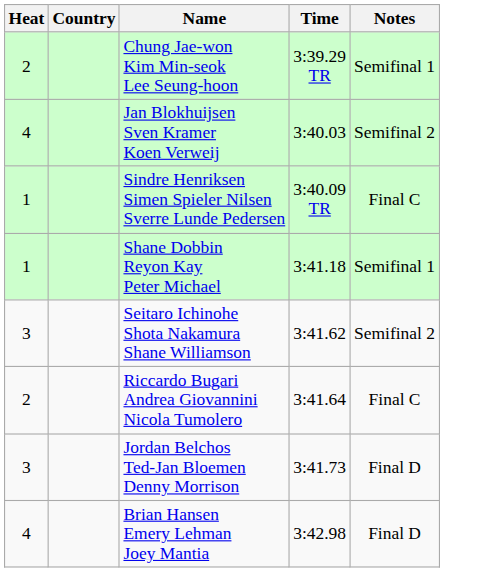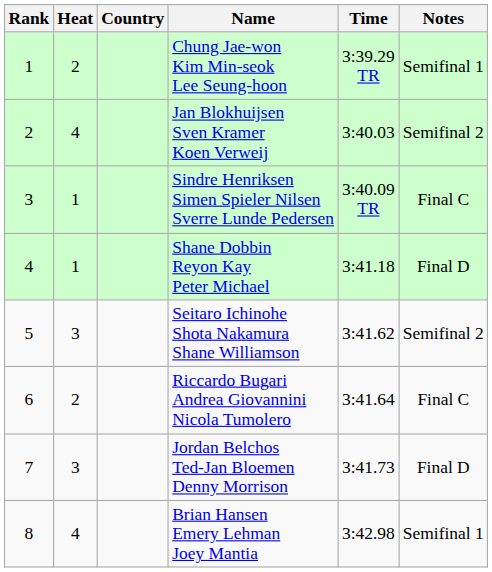+ column: Rank | 1 | 2 | 3 | 4 | 5 | 6 | 7 | 8
Shane Dobbin Reyon Kay Peter Michael | Notes: Semifinal 1 -> Final D
Brian Hansen Emery Lehman Joey Mantia | Notes: Final D -> Semifinal 1
